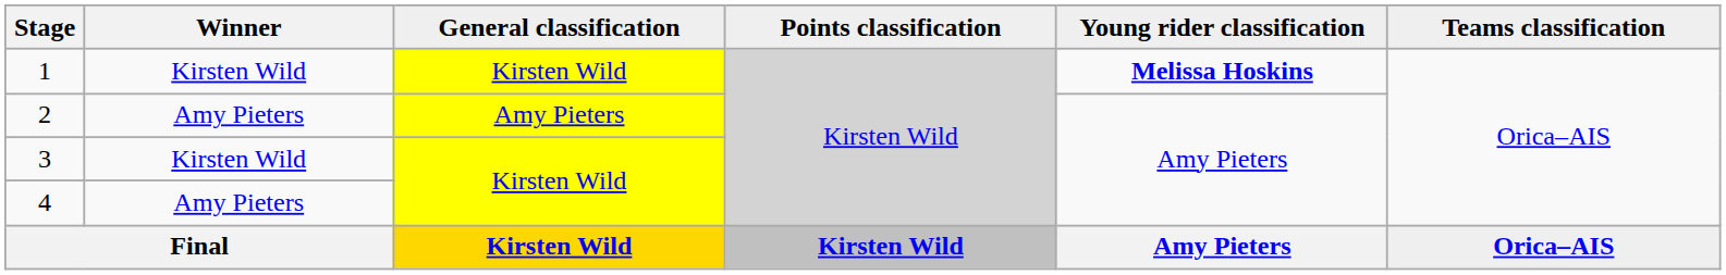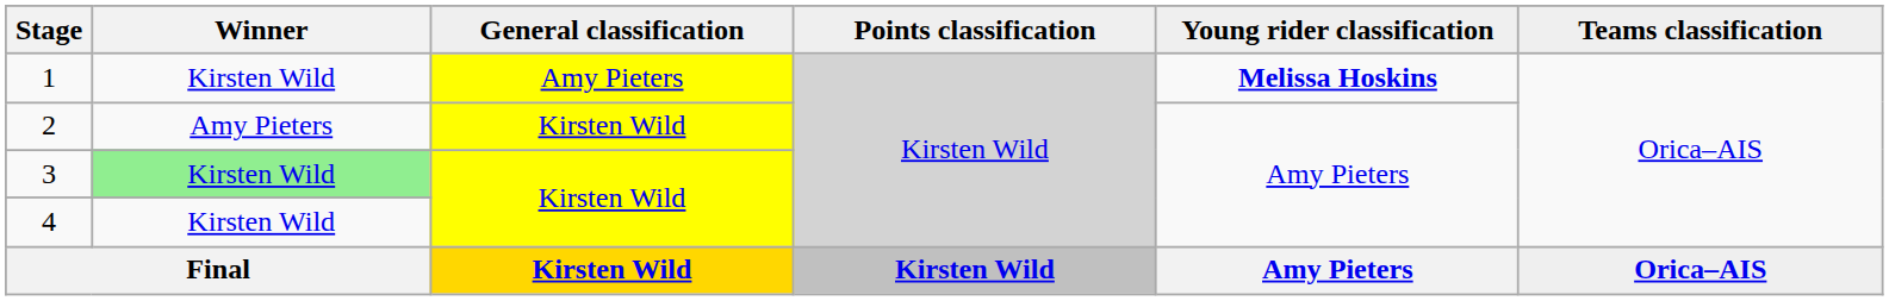1 | General classification: Kirsten Wild -> Amy Pieters
2 | General classification: Amy Pieters -> Kirsten Wild
3 | Winner: no background -> lightgreen background
4 | Winner: Amy Pieters -> Kirsten Wild
